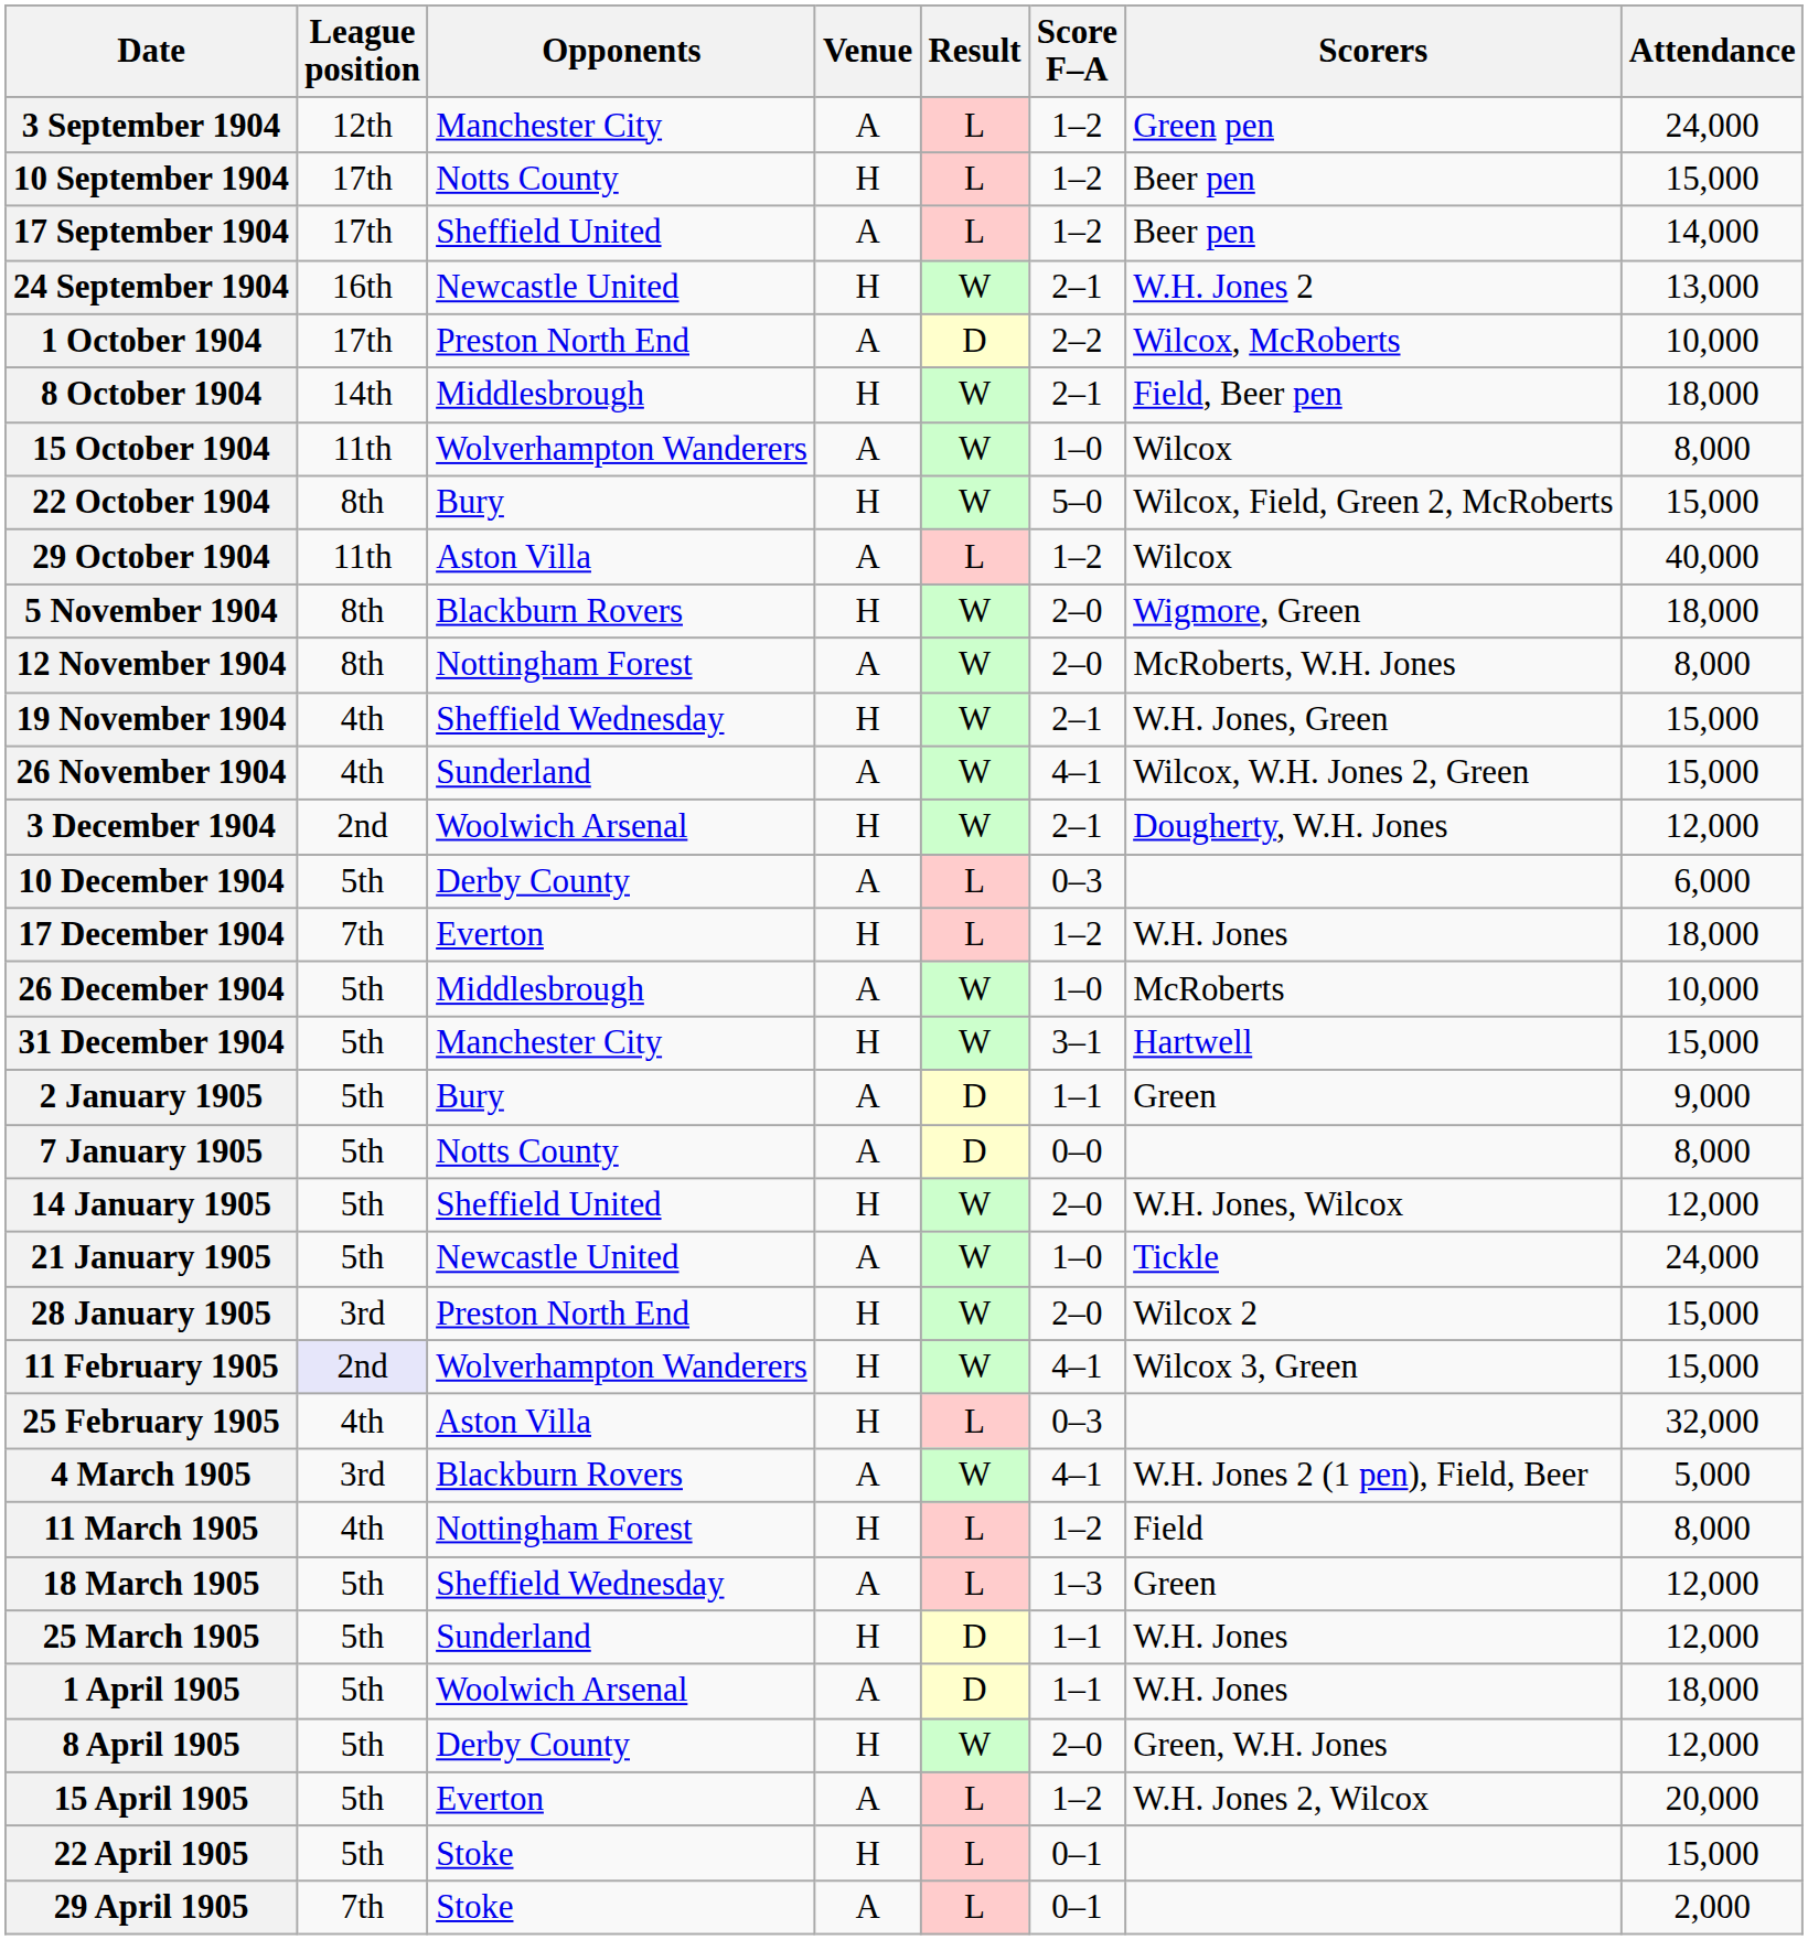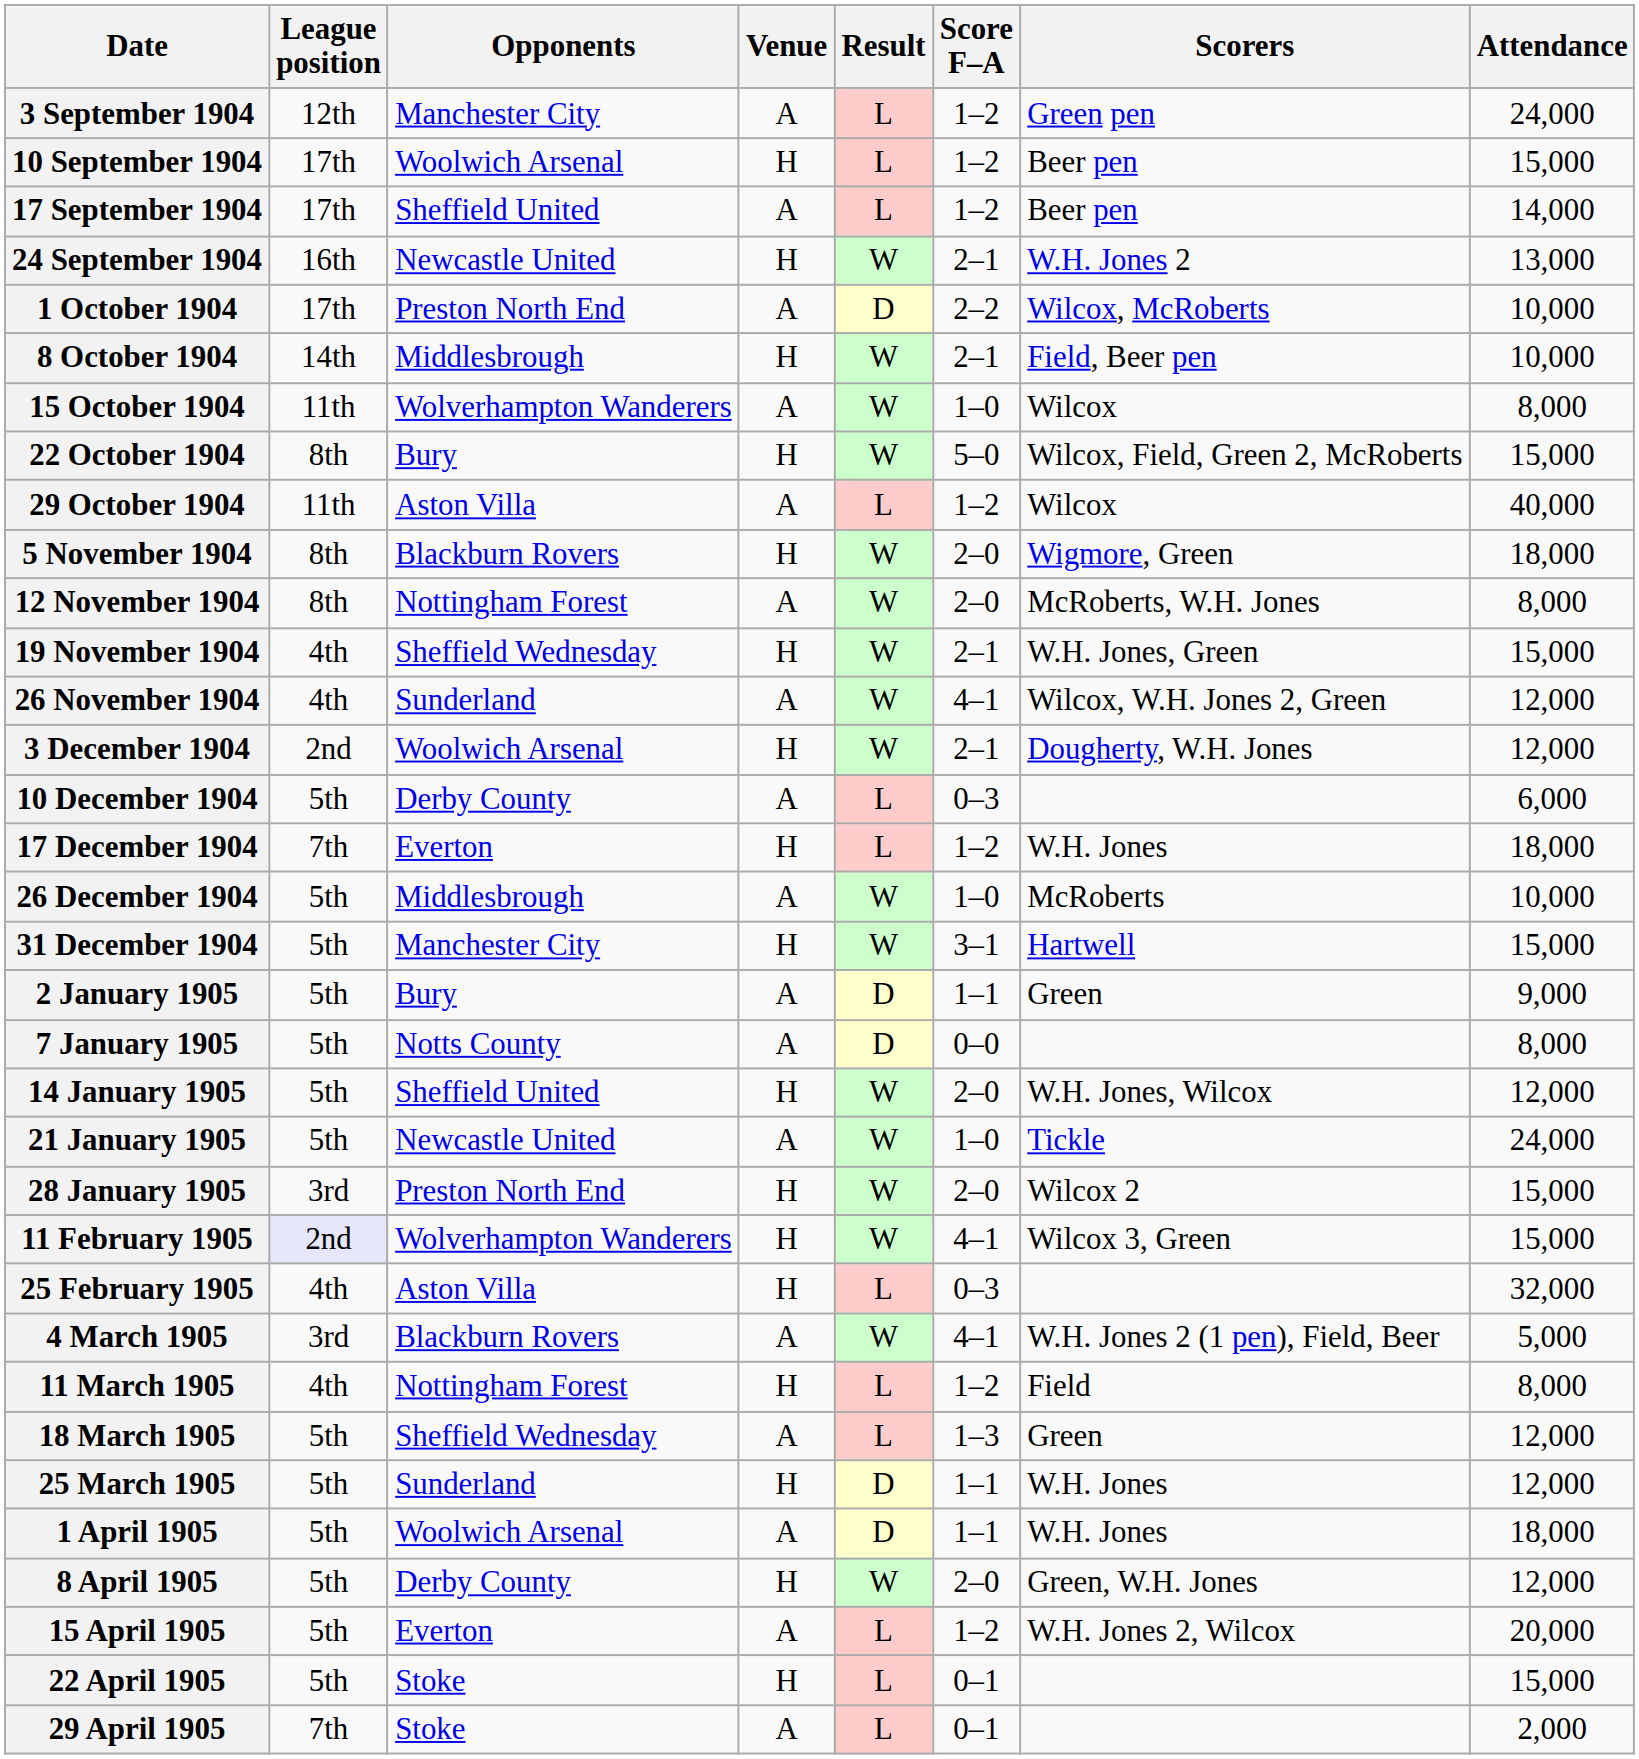10 September 1904 | Opponents: Notts County -> Woolwich Arsenal
8 October 1904 | Attendance: 18,000 -> 10,000
26 November 1904 | Attendance: 15,000 -> 12,000
